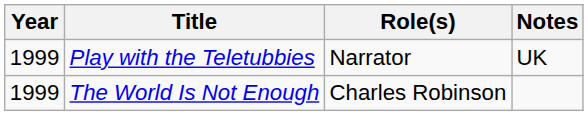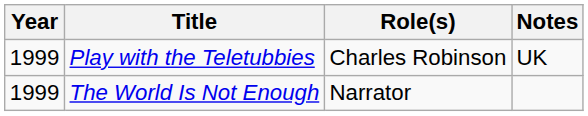Play with the Teletubbies | Role(s): Narrator -> Charles Robinson
The World Is Not Enough | Role(s): Charles Robinson -> Narrator
